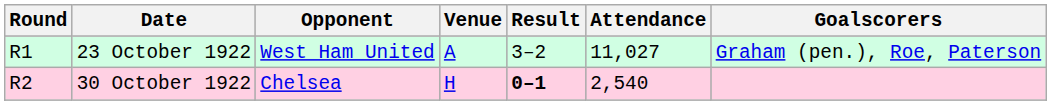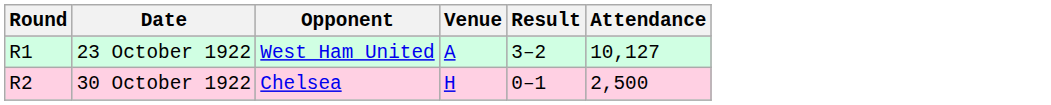- column: Goalscorers | Graham (pen.), Roe, Paterson
23 October 1922 | Attendance: 11,027 -> 10,127
30 October 1922 | Result: bold -> normal
30 October 1922 | Attendance: 2,540 -> 2,500
